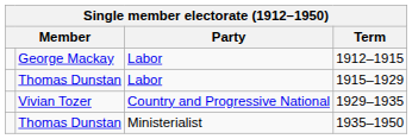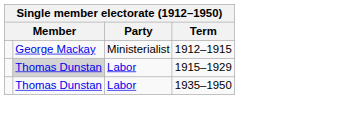1912–1915 | Party: Labor -> Ministerialist
1915–1929 | column 2: no background -> lightgrey background
- row: Vivian Tozer | Country and Progressive National | 1929–1935
1935–1950 | Party: Ministerialist -> Labor
